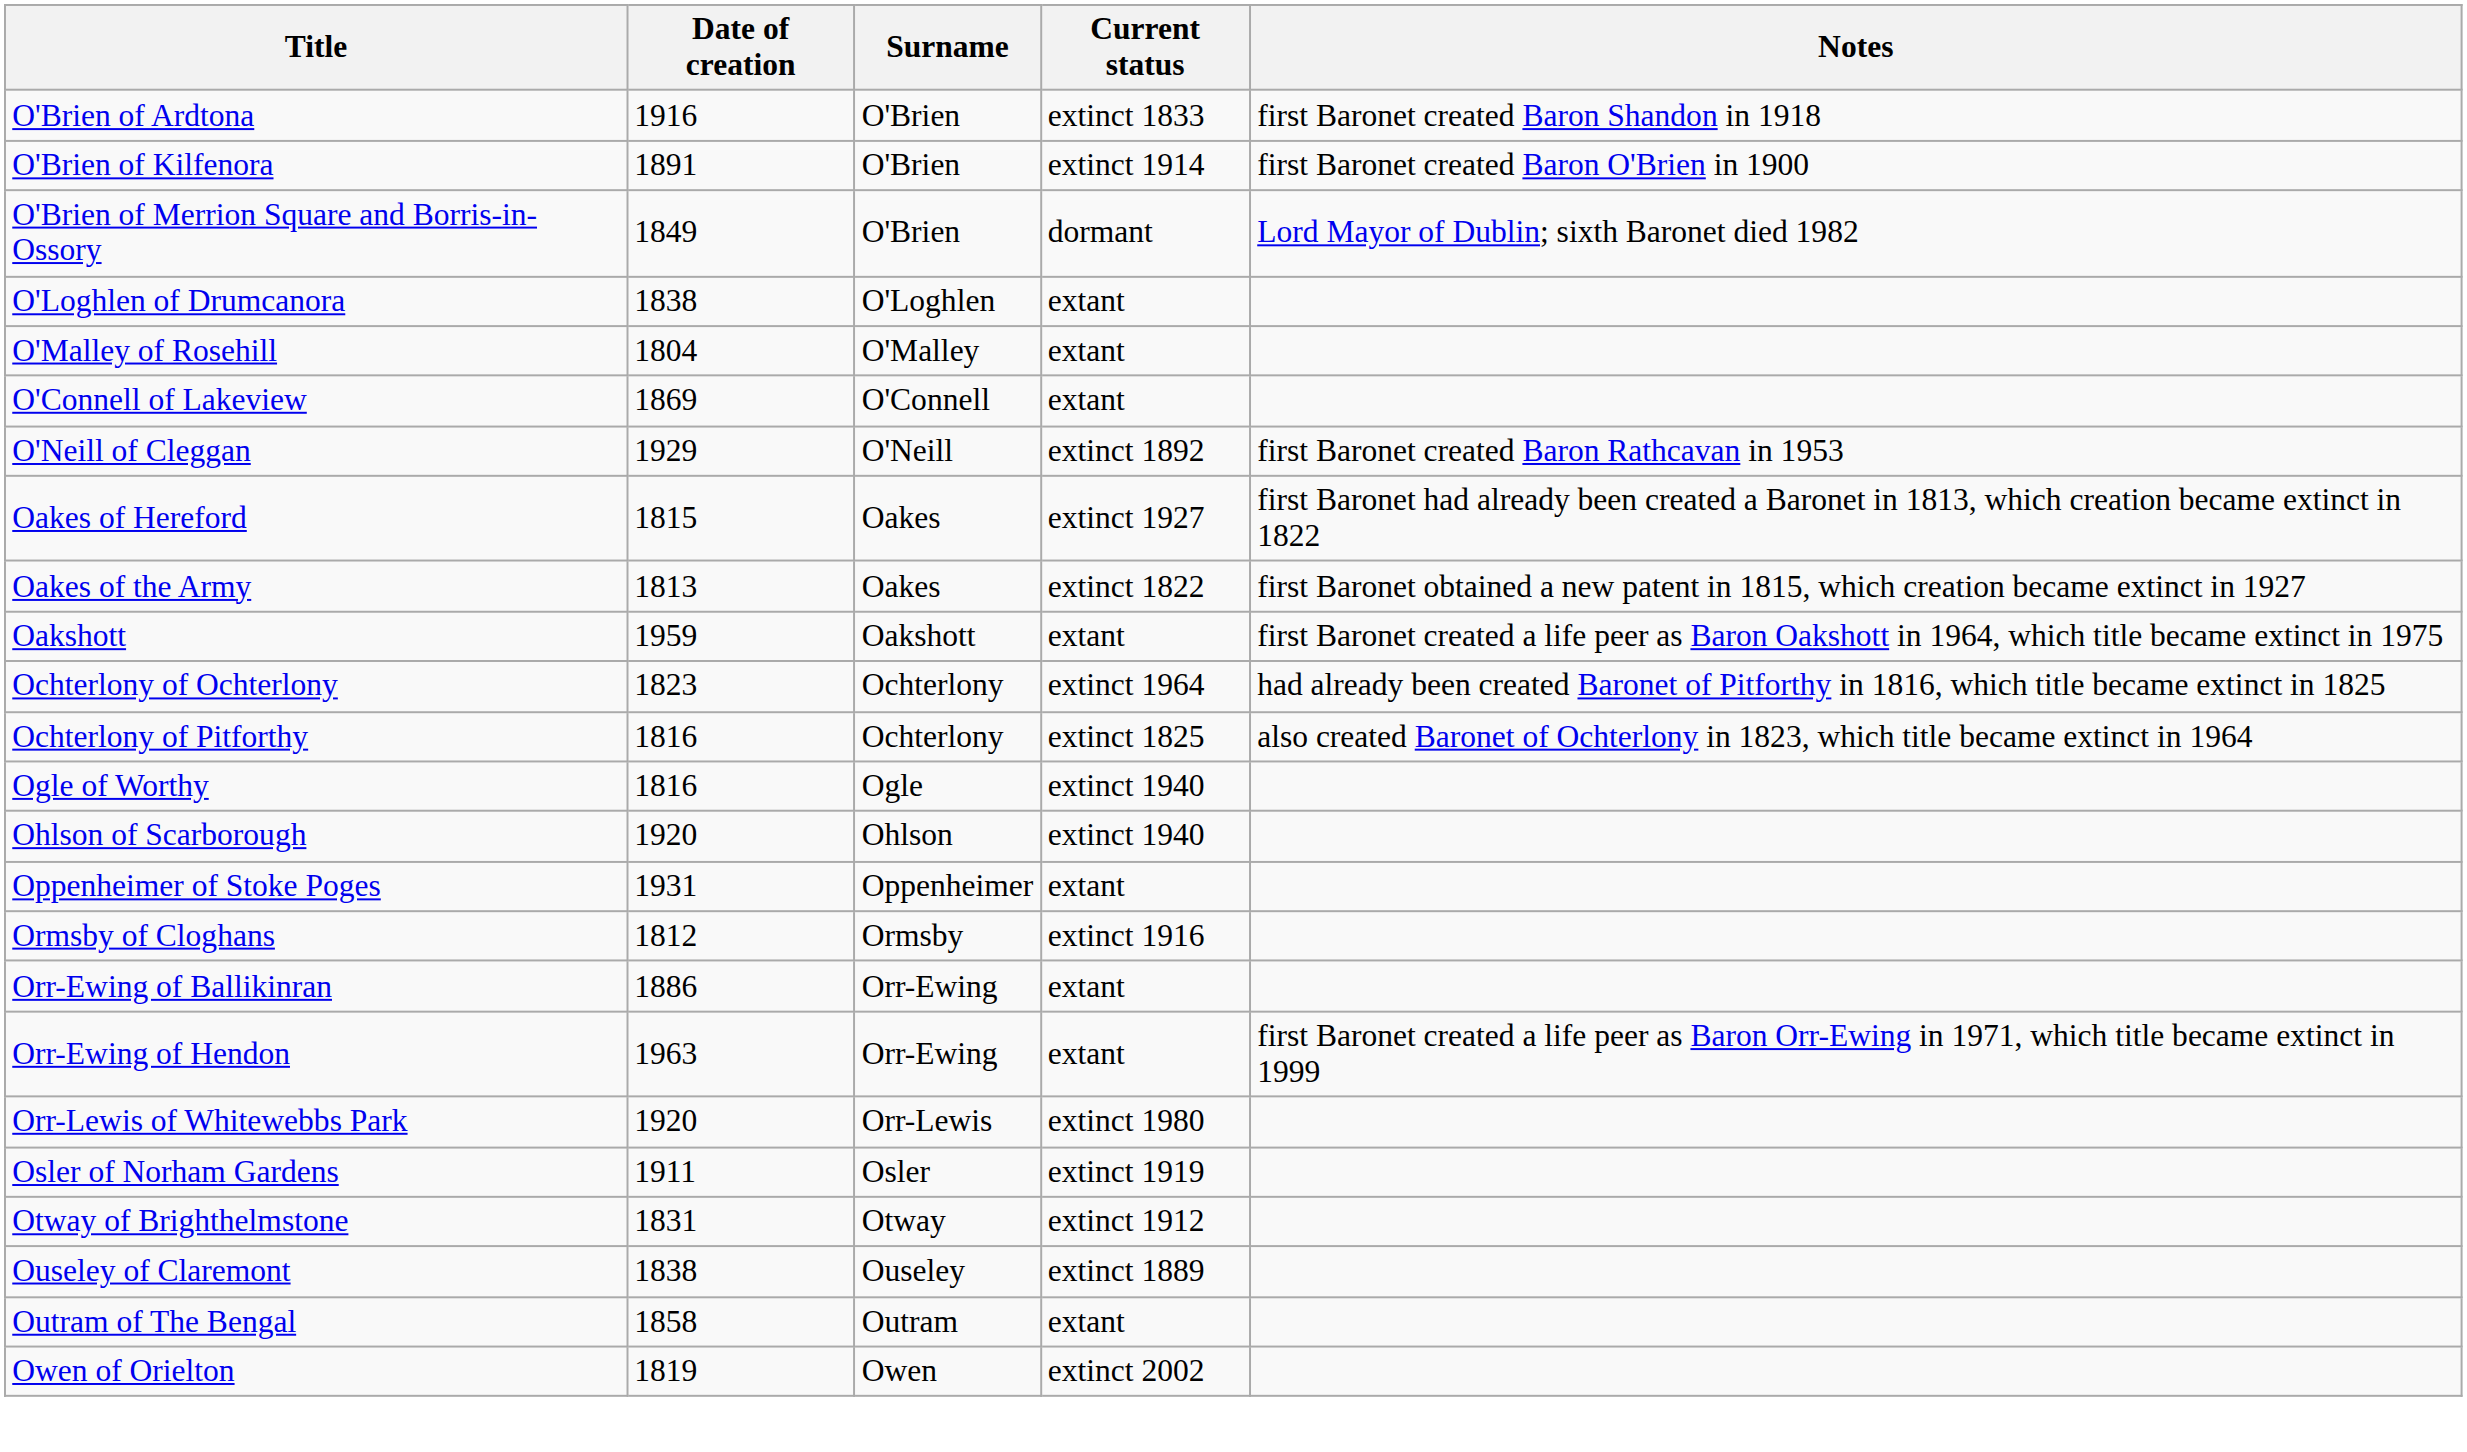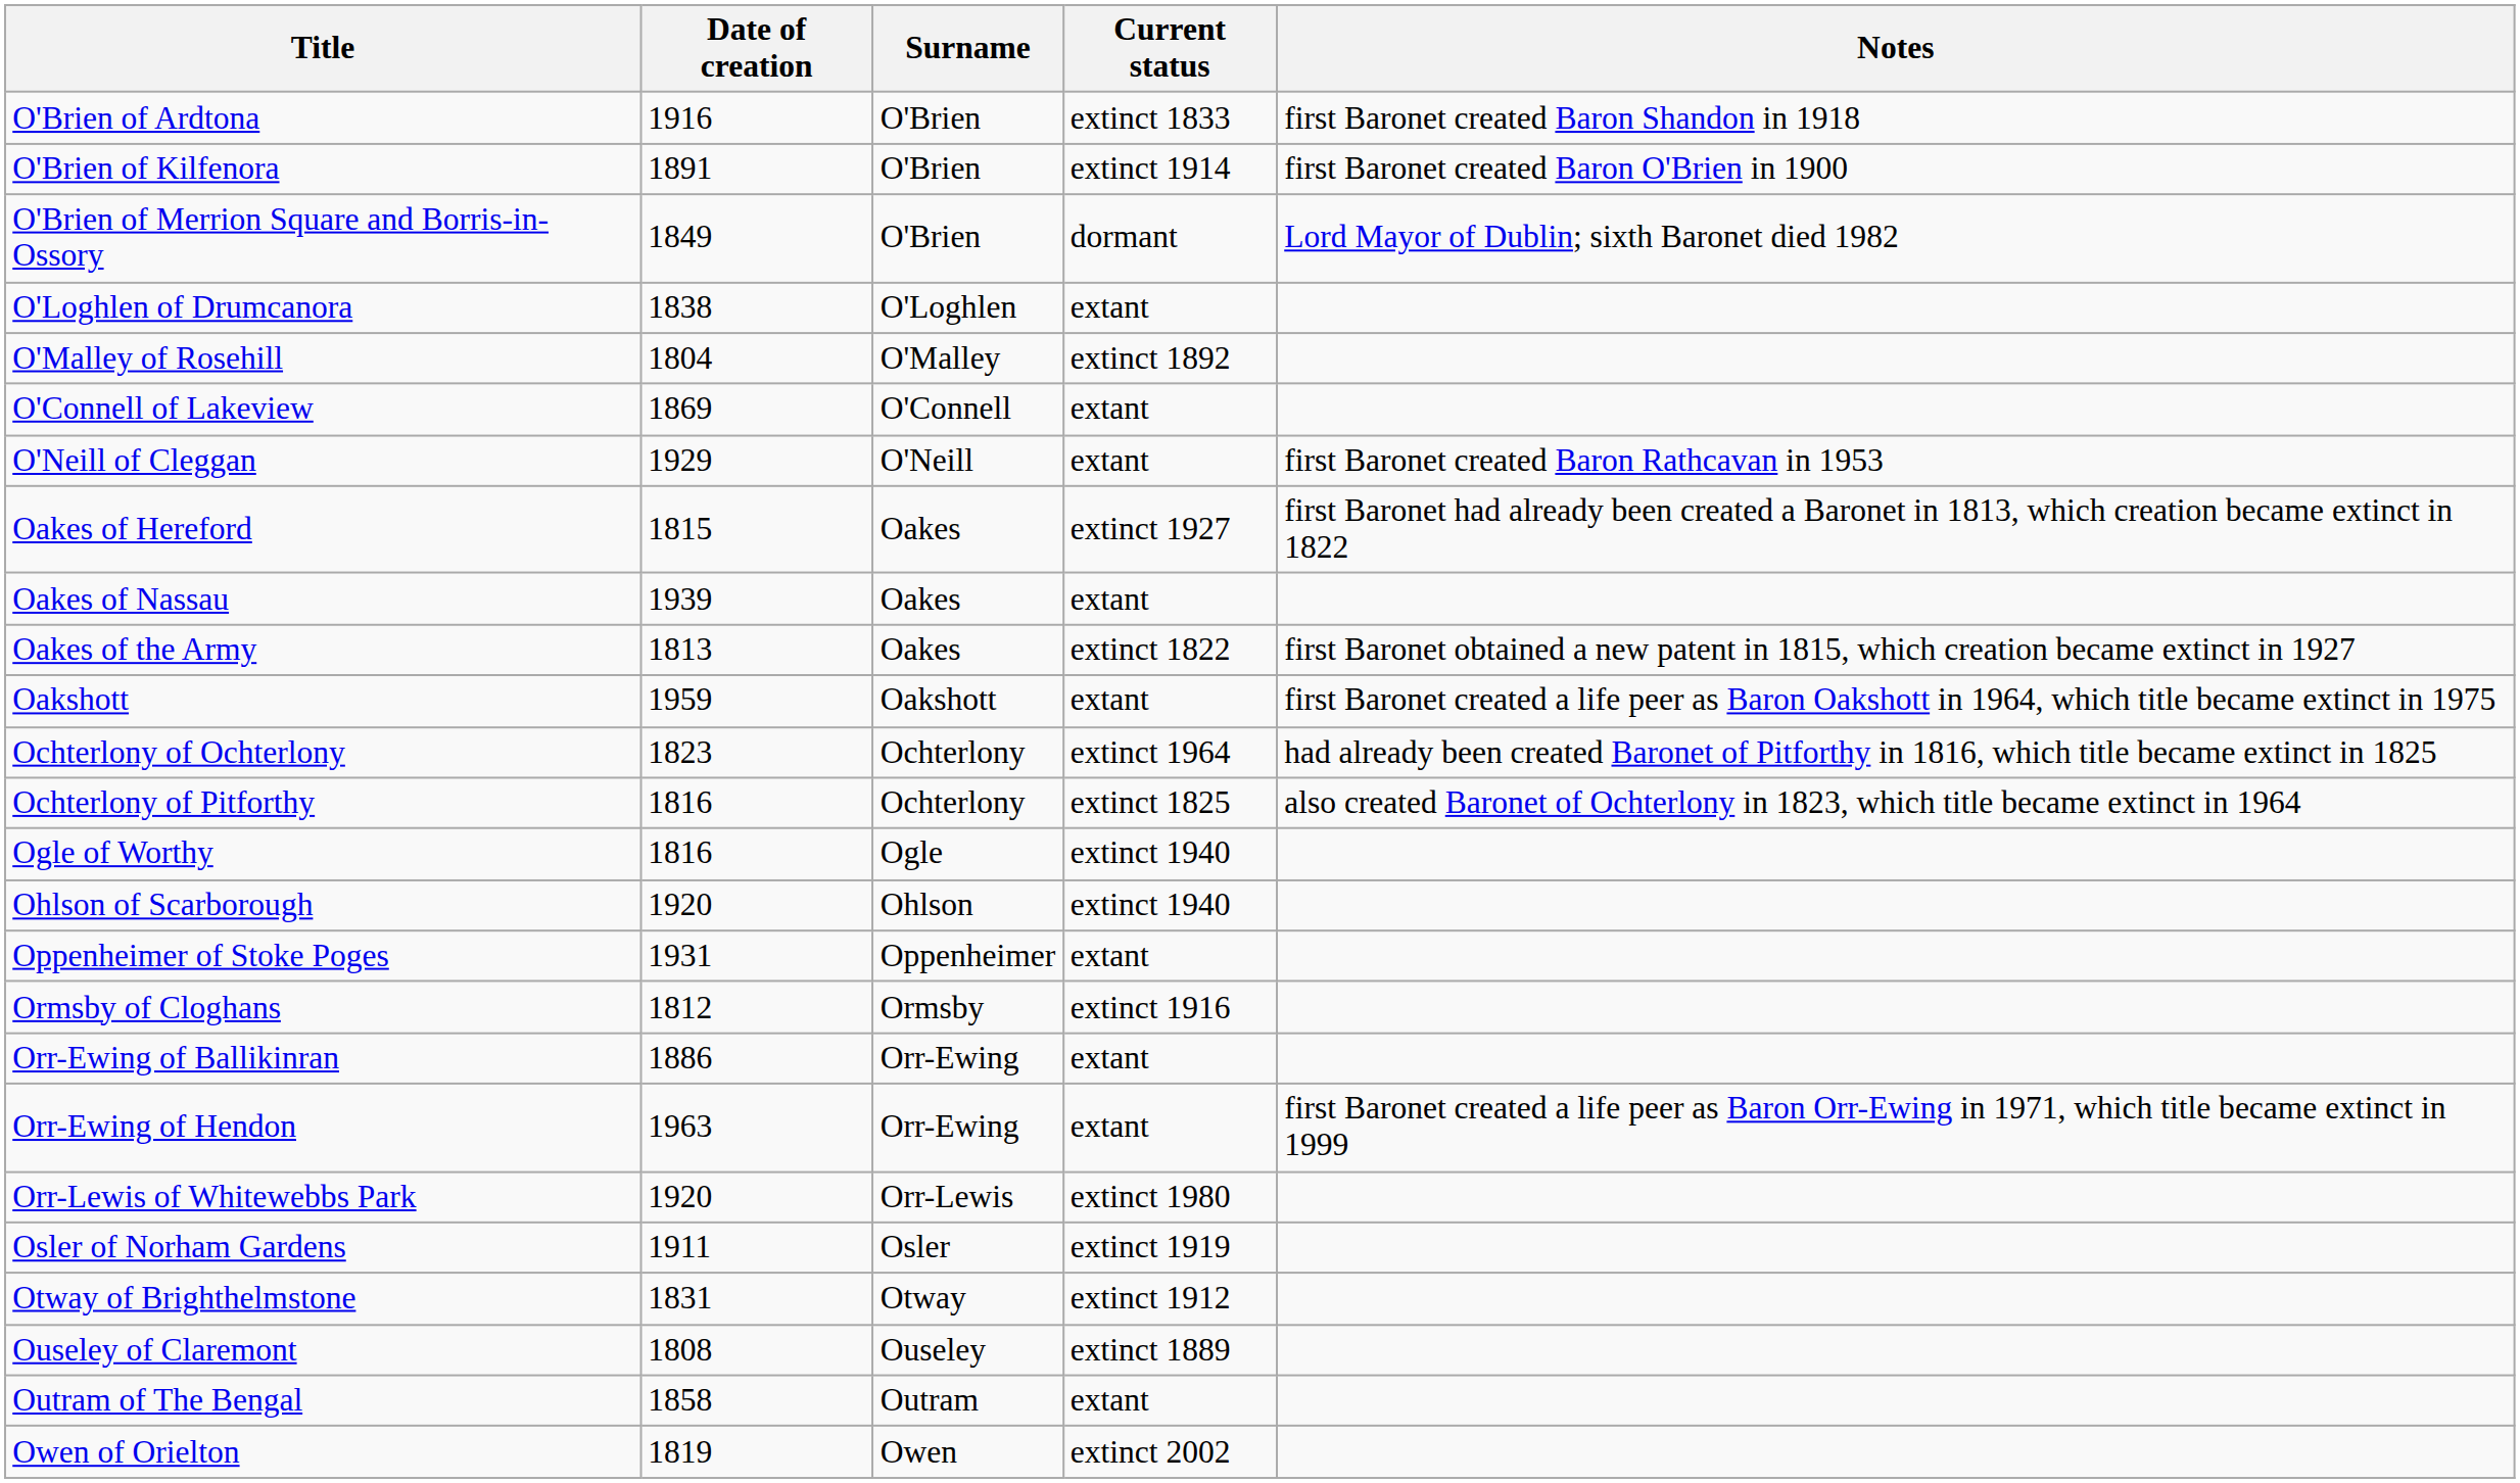O'Malley of Rosehill | Current status: extant -> extinct 1892
O'Neill of Cleggan | Current status: extinct 1892 -> extant
+ row: Oakes of Nassau | 1939 | Oakes | extant
Ouseley of Claremont | Date of creation: 1838 -> 1808
